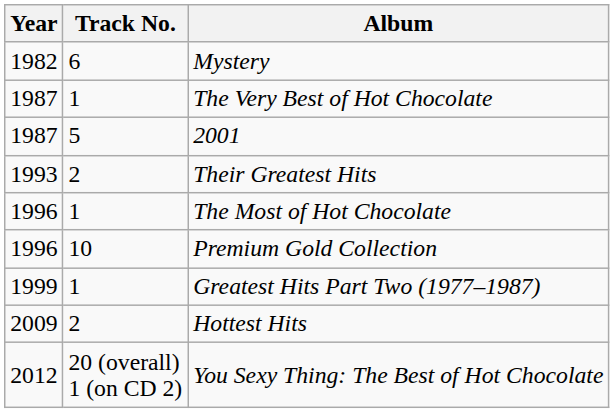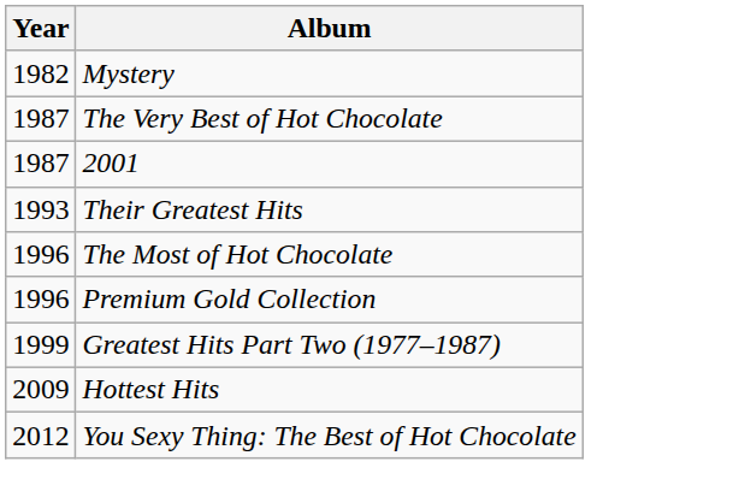- column: Track No. | 6 | 1 | 5 | 2 | 1 | 10 | 1 | 2 | 20 (overall) 1 (on CD 2)
